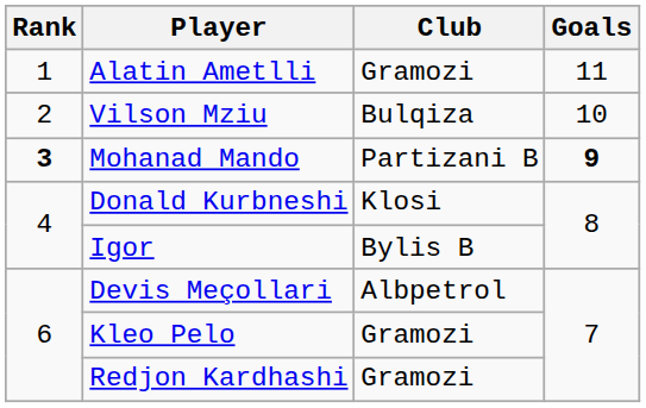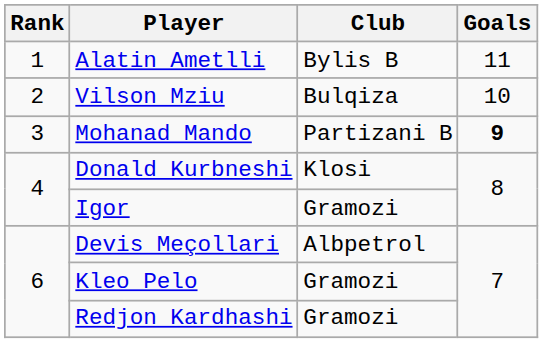Alatin Ametlli | Club: Gramozi -> Bylis B
Mohanad Mando | Rank: bold -> normal
Igor | Club: Bylis B -> Gramozi
